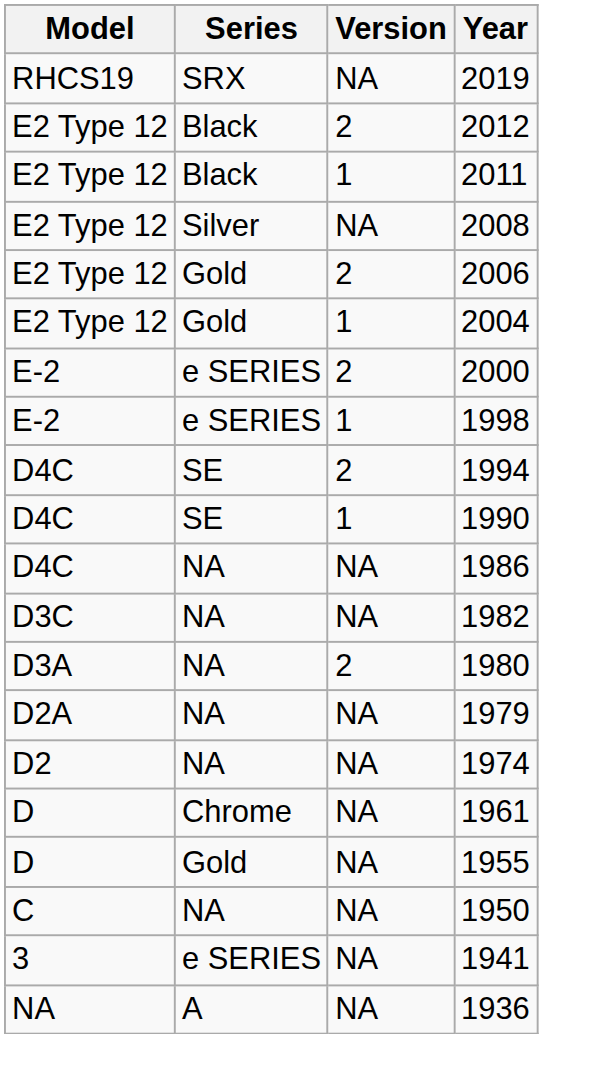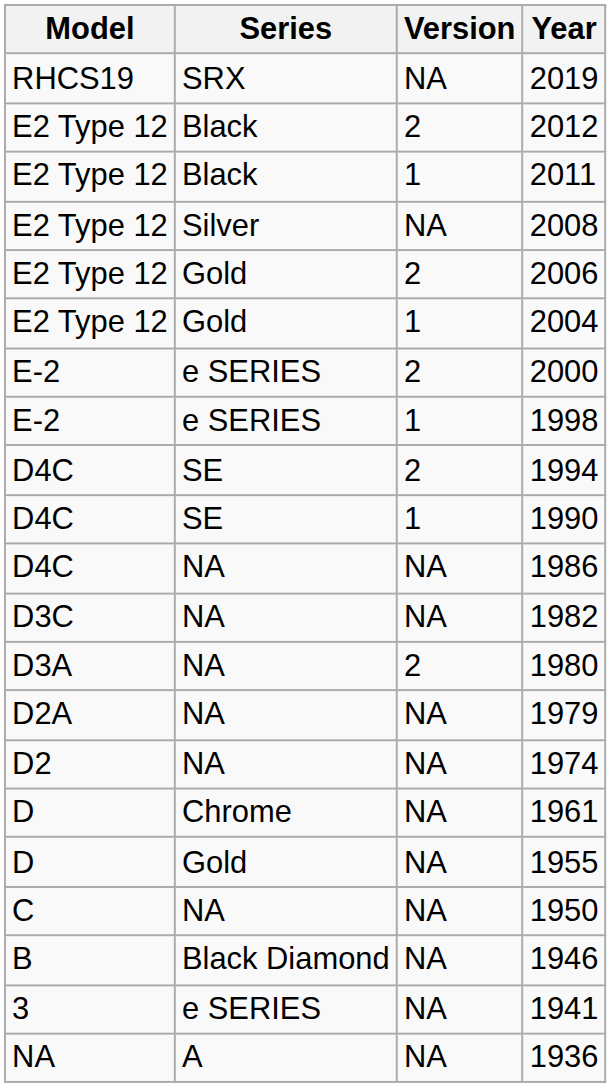+ row: B | Black Diamond | NA | 1946
